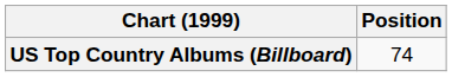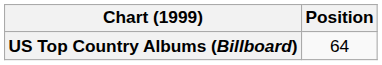US Top Country Albums (Billboard) | Position: 74 -> 64
